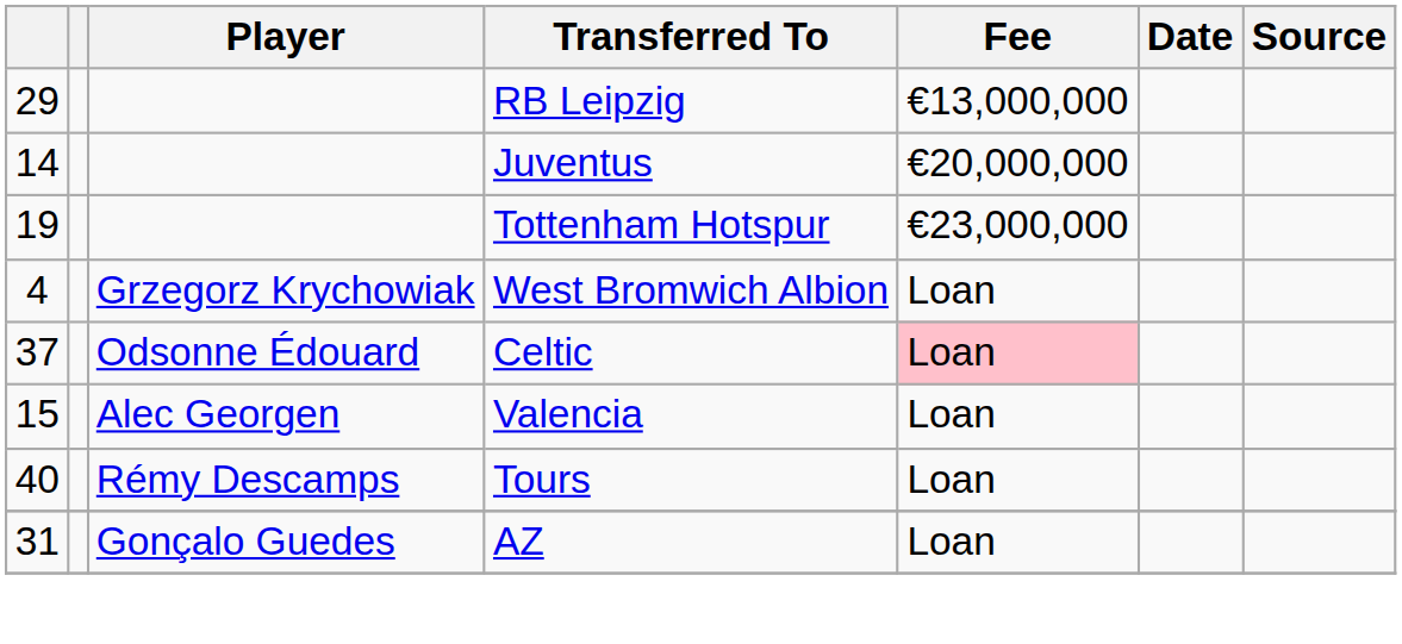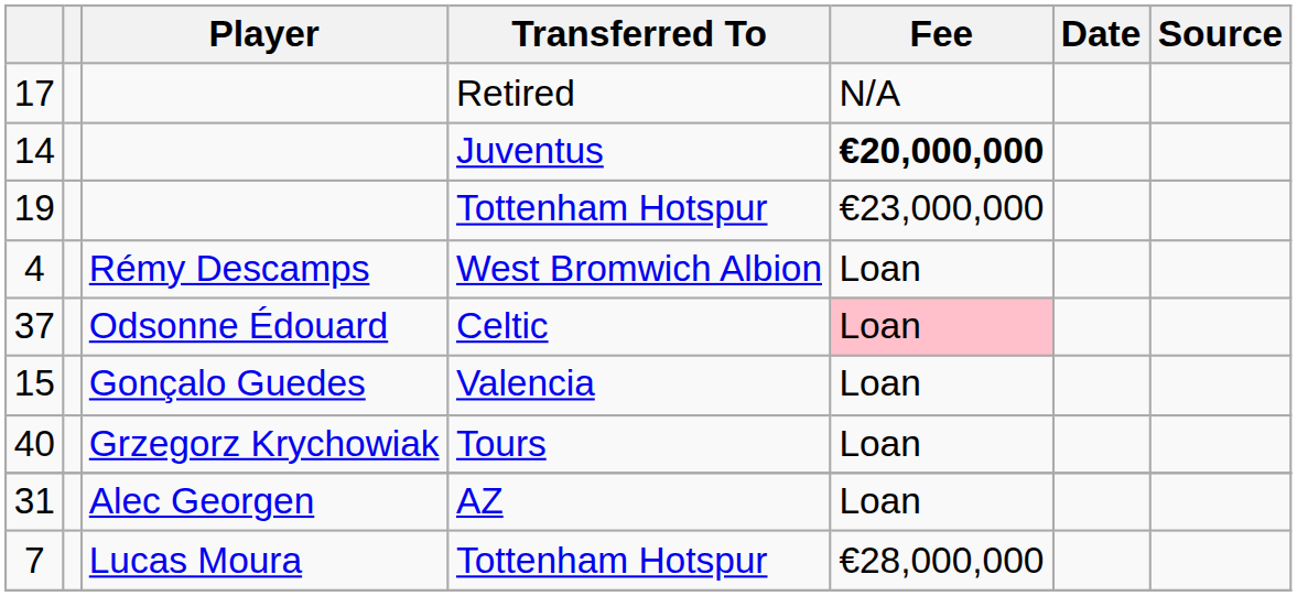+ row: 17 | Retired | N/A
- row: 29 | RB Leipzig | €13,000,000
Juventus | Fee: normal -> bold
West Bromwich Albion | Player: Grzegorz Krychowiak -> Rémy Descamps
Valencia | Player: Alec Georgen -> Gonçalo Guedes
Tours | Player: Rémy Descamps -> Grzegorz Krychowiak
AZ | Player: Gonçalo Guedes -> Alec Georgen
+ row: 7 | Lucas Moura | Tottenham Hotspur | €28,000,000
